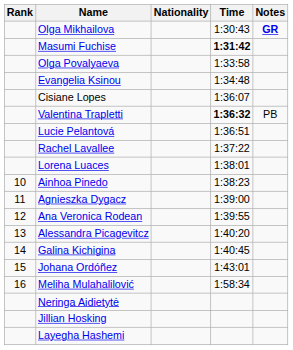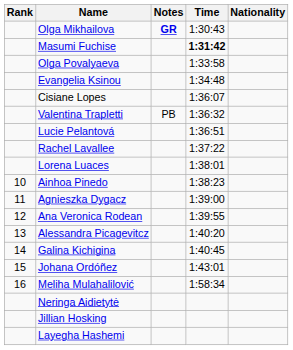columns swapped: Nationality <-> Notes
Valentina Trapletti | Time: bold -> normal
